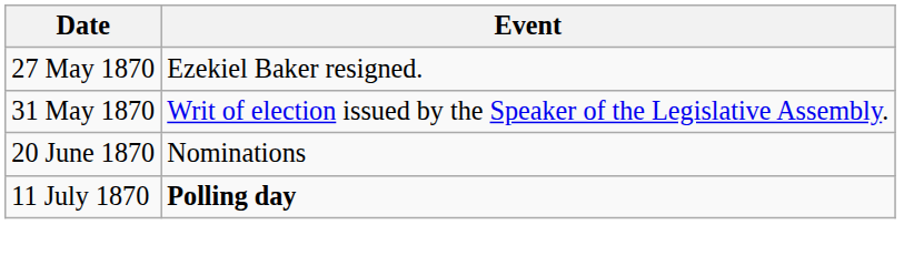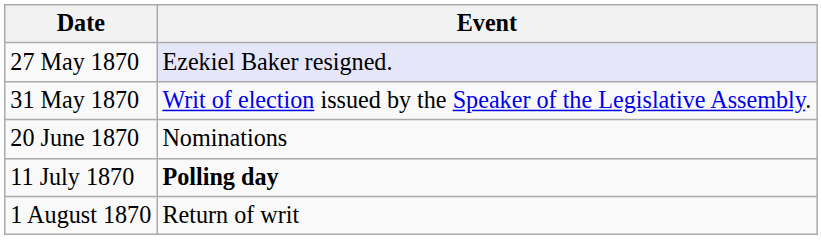27 May 1870 | Event: no background -> lavender background
+ row: 1 August 1870 | Return of writ
